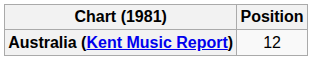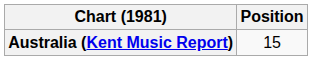Australia (Kent Music Report) | Position: 12 -> 15
